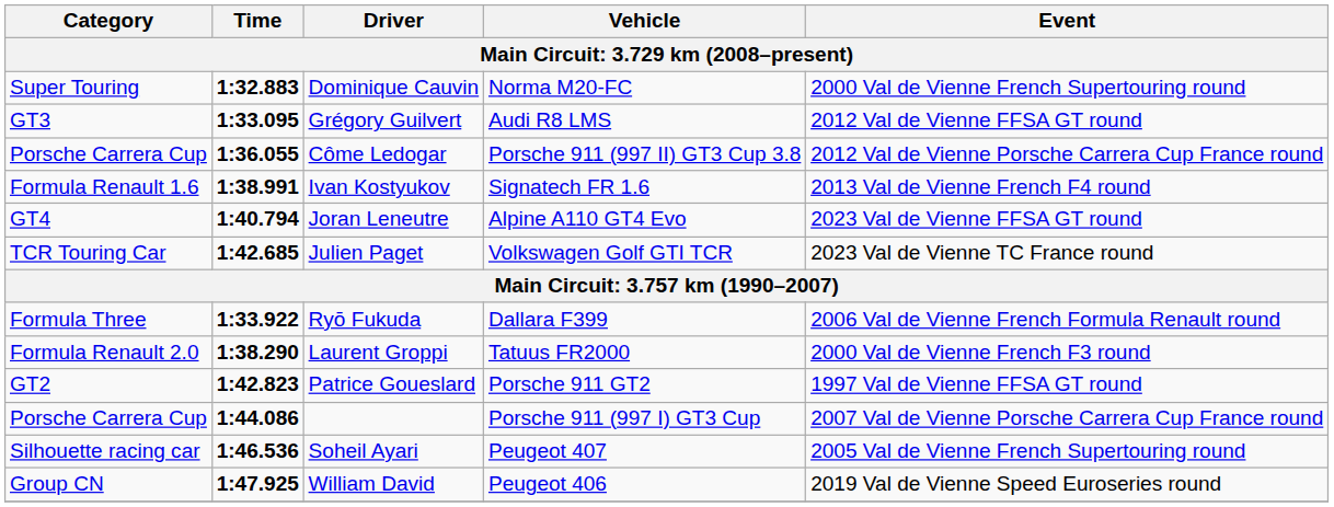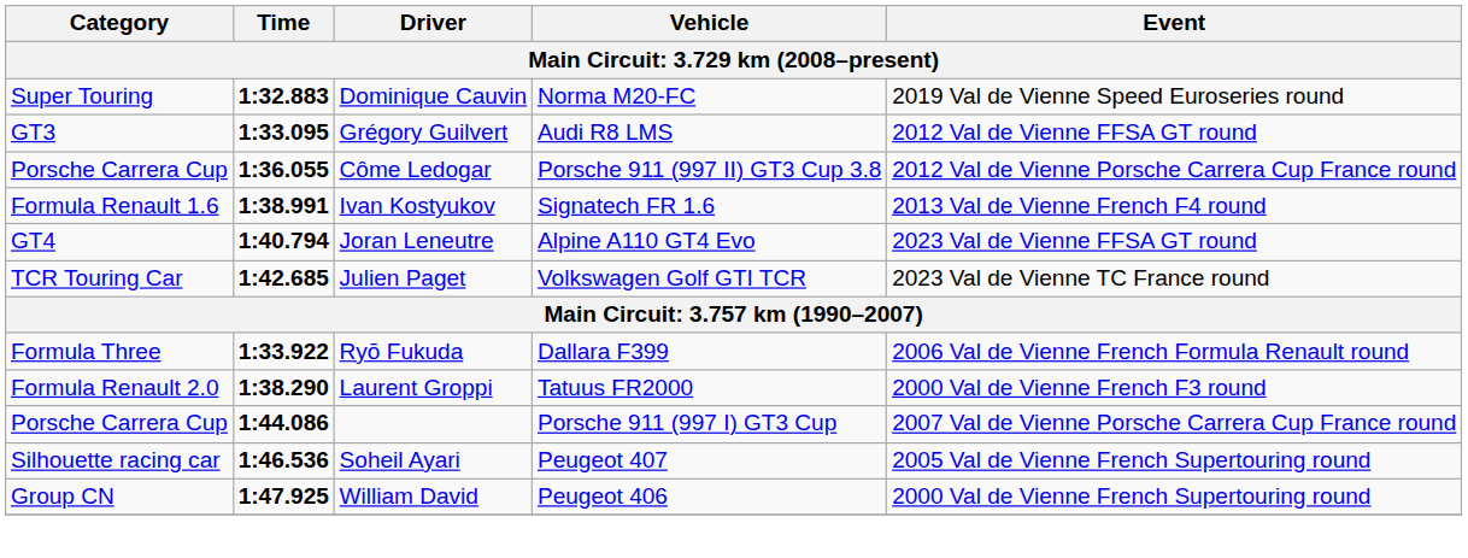Dominique Cauvin | Event: 2000 Val de Vienne French Supertouring round -> 2019 Val de Vienne Speed Euroseries round
- row: GT2 | 1:42.823 | Patrice Goueslard | Porsche 911 GT2 | 1997 Val de Vienne FFSA GT round
William David | Event: 2019 Val de Vienne Speed Euroseries round -> 2000 Val de Vienne French Supertouring round
